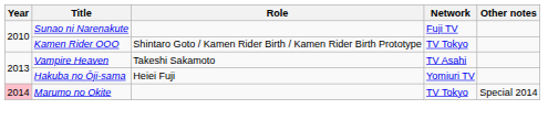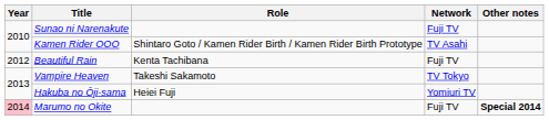Kamen Rider OOO | Network: TV Tokyo -> TV Asahi
+ row: 2012 | Beautiful Rain | Kenta Tachibana | Fuji TV
Vampire Heaven | Network: TV Asahi -> TV Tokyo
Marumo no Okite | Network: TV Tokyo -> Fuji TV
Marumo no Okite | Other notes: normal -> bold
